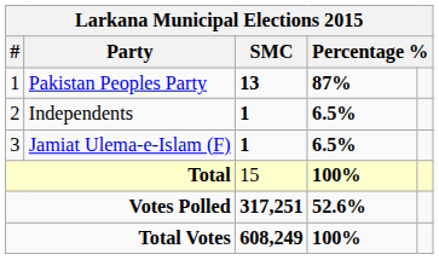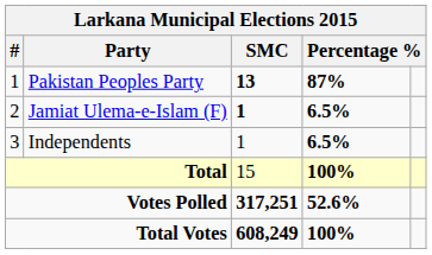2 | Party: Independents -> Jamiat Ulema-e-Islam (F)
3 | Party: Jamiat Ulema-e-Islam (F) -> Independents
3 | SMC: bold -> normal
